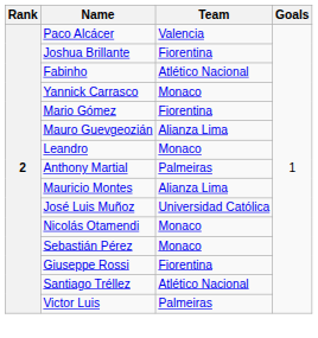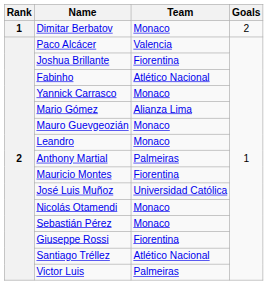+ row: 1 | Dimitar Berbatov | Monaco | 2
Mario Gómez | Team: Fiorentina -> Alianza Lima
Mauro Guevgeozián | Team: Alianza Lima -> Monaco
Mauricio Montes | Team: Alianza Lima -> Fiorentina
